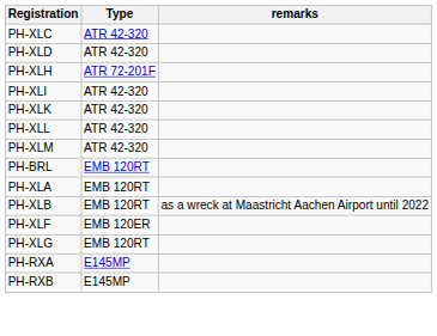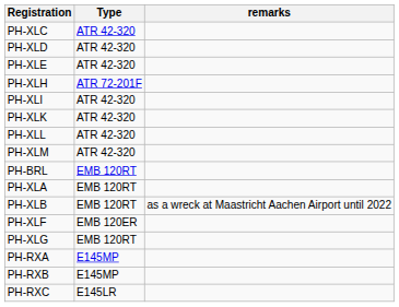+ row: PH-XLE | ATR 42-320
+ row: PH-RXC | E145LR
